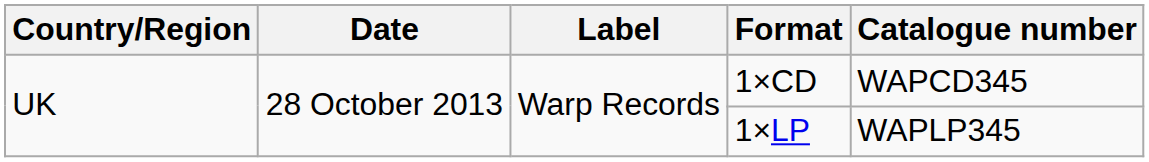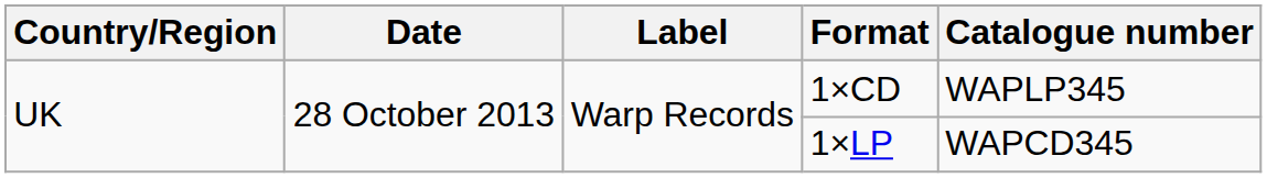1×CD | Catalogue number: WAPCD345 -> WAPLP345
1×LP | Catalogue number: WAPLP345 -> WAPCD345
